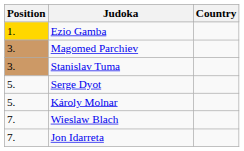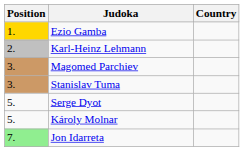+ row: 2. | Karl-Heinz Lehmann
- row: 7. | Wieslaw Blach
Jon Idarreta | Position: no background -> lightgreen background
